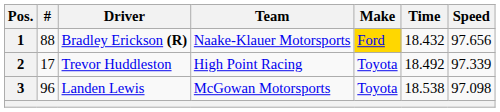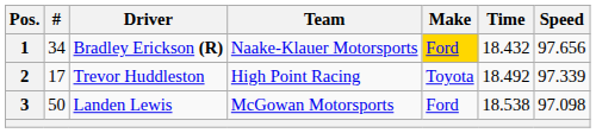1 | #: 88 -> 34
3 | #: 96 -> 50
3 | Make: Toyota -> Ford
